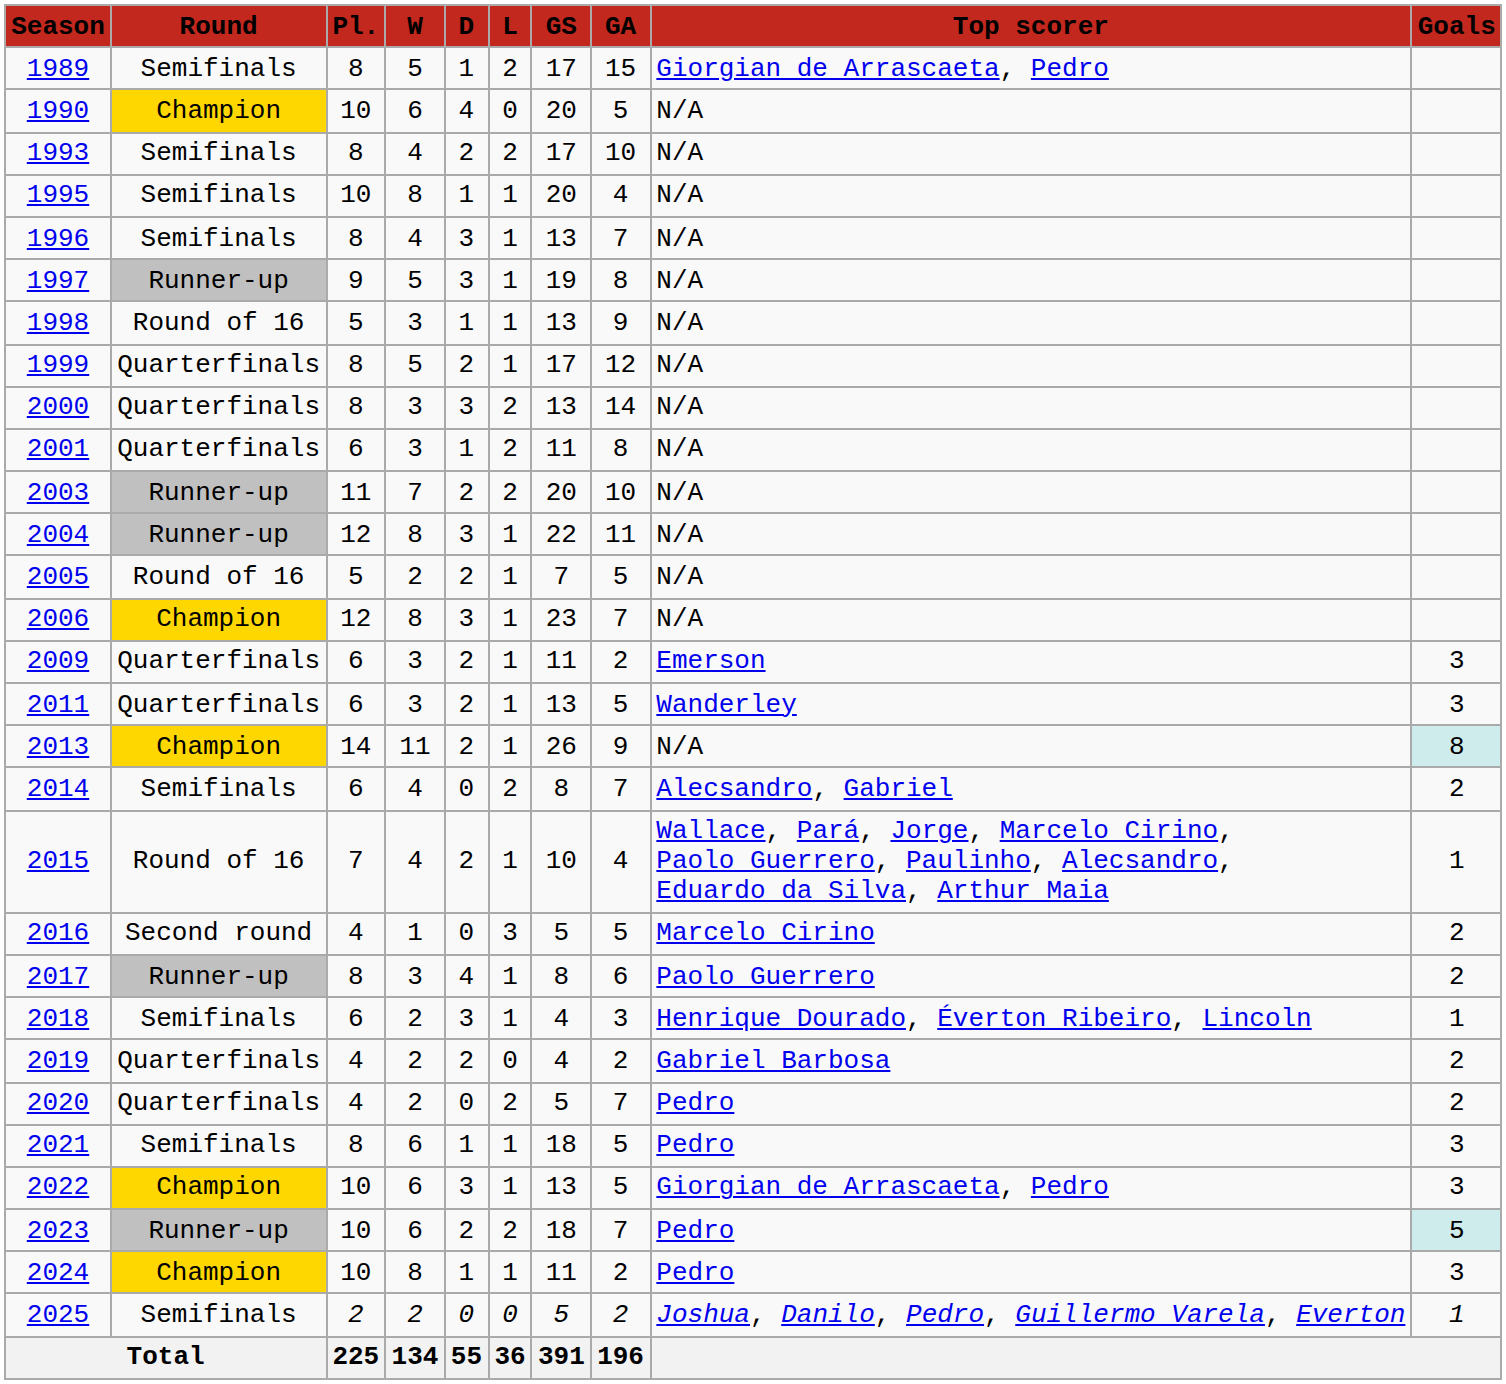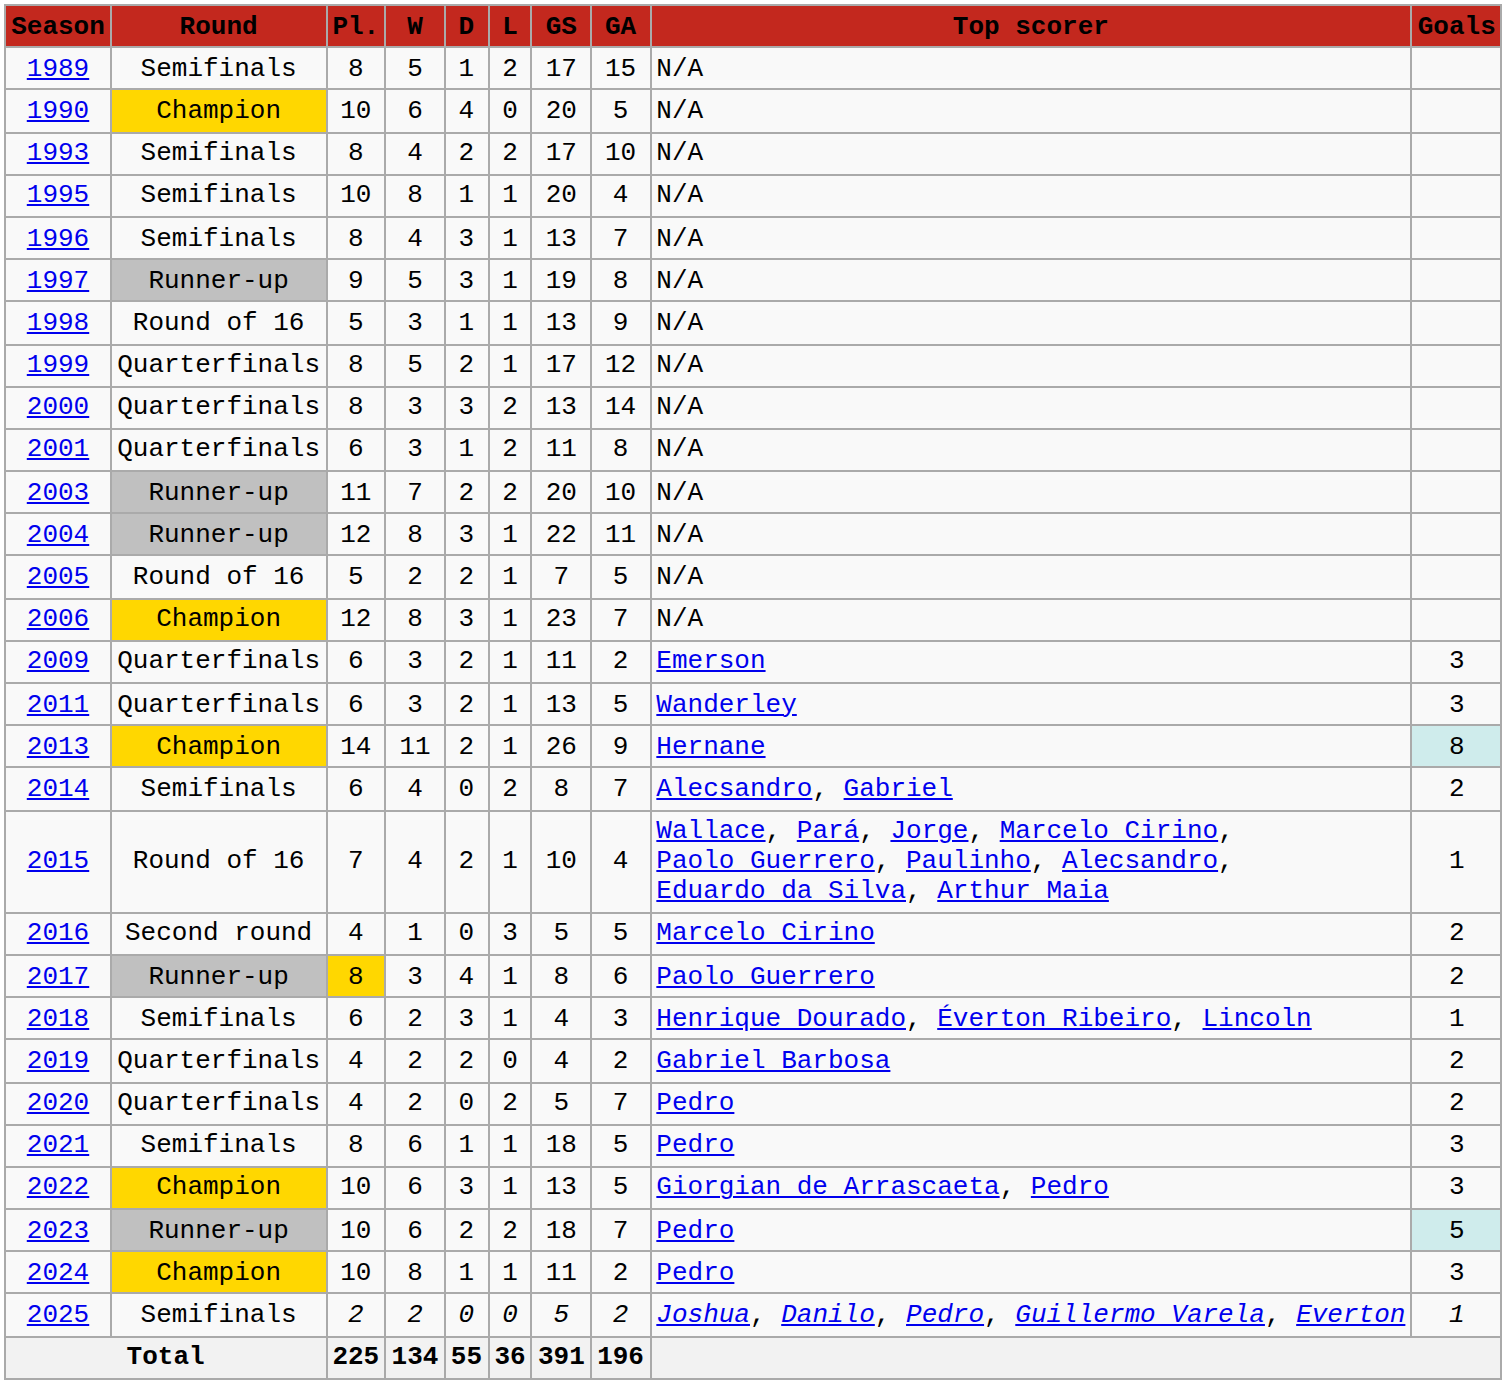1989 | column 9: Giorgian de Arrascaeta, Pedro -> N/A
2013 | column 9: N/A -> Hernane
2017 | column 3: no background -> gold background
